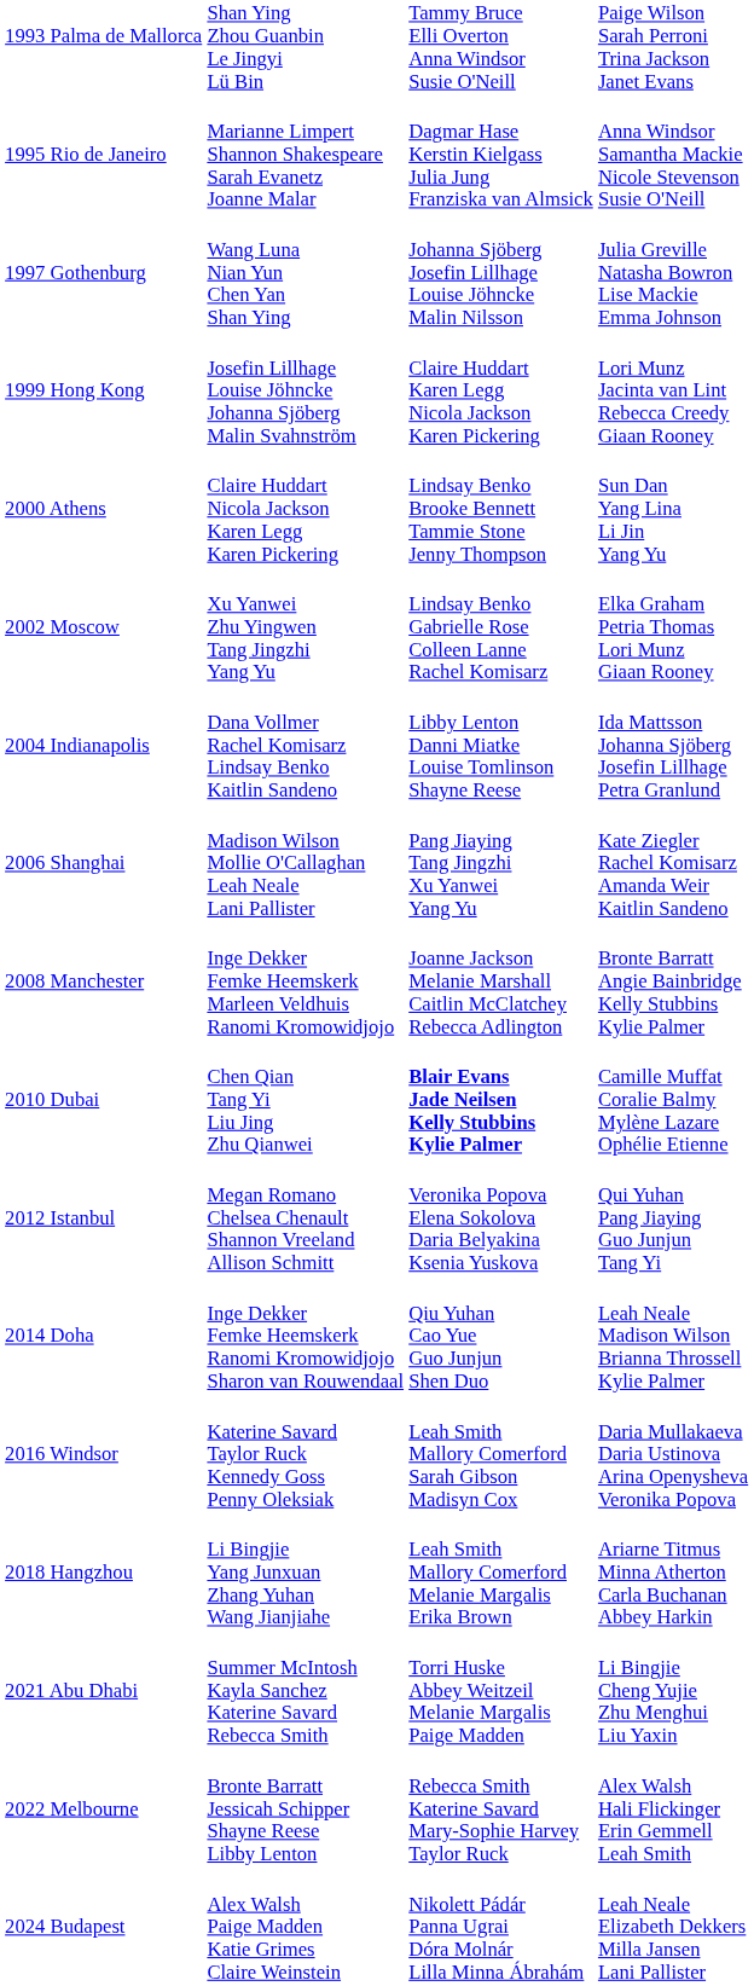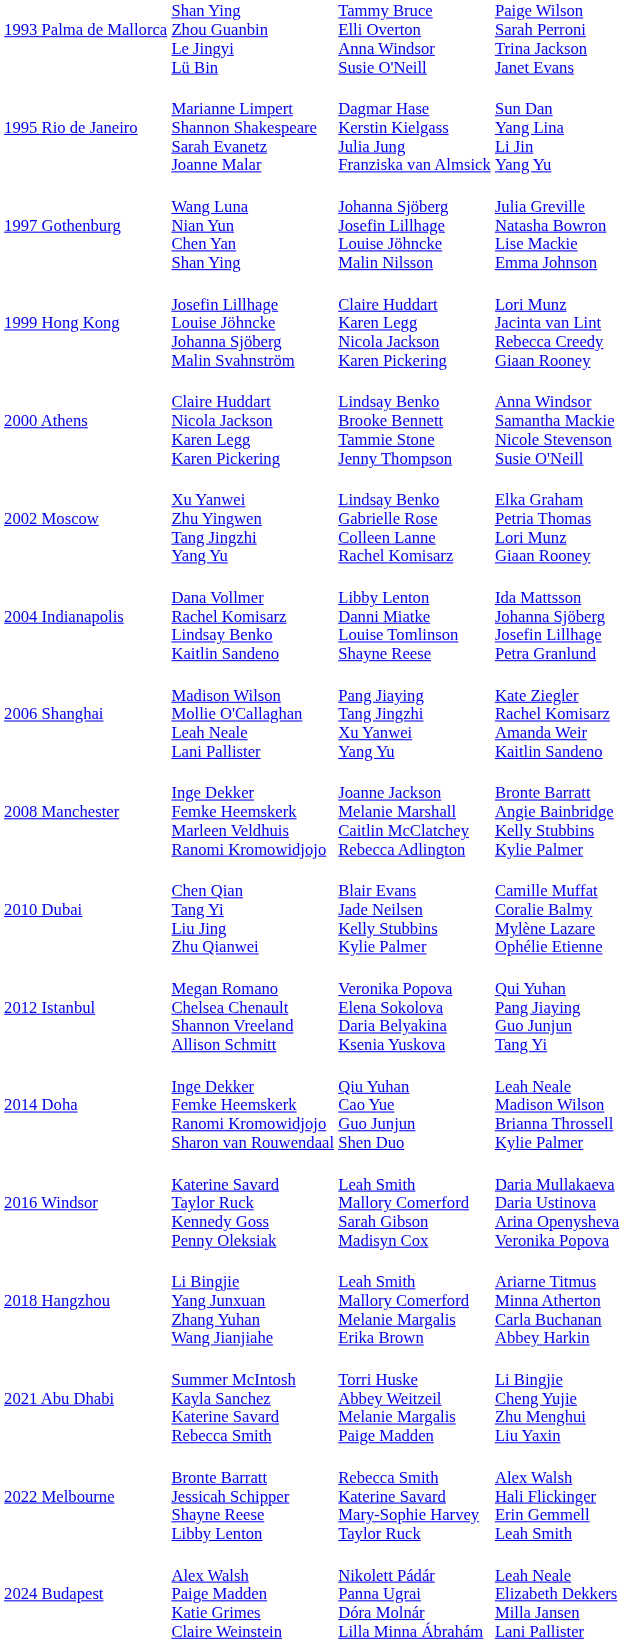1995 Rio de Janeiro | column 4: Anna Windsor Samantha Mackie Nicole Stevenson Susie O'Neill -> Sun Dan Yang Lina Li Jin Yang Yu
2000 Athens | column 4: Sun Dan Yang Lina Li Jin Yang Yu -> Anna Windsor Samantha Mackie Nicole Stevenson Susie O'Neill
2010 Dubai | column 3: bold -> normal
